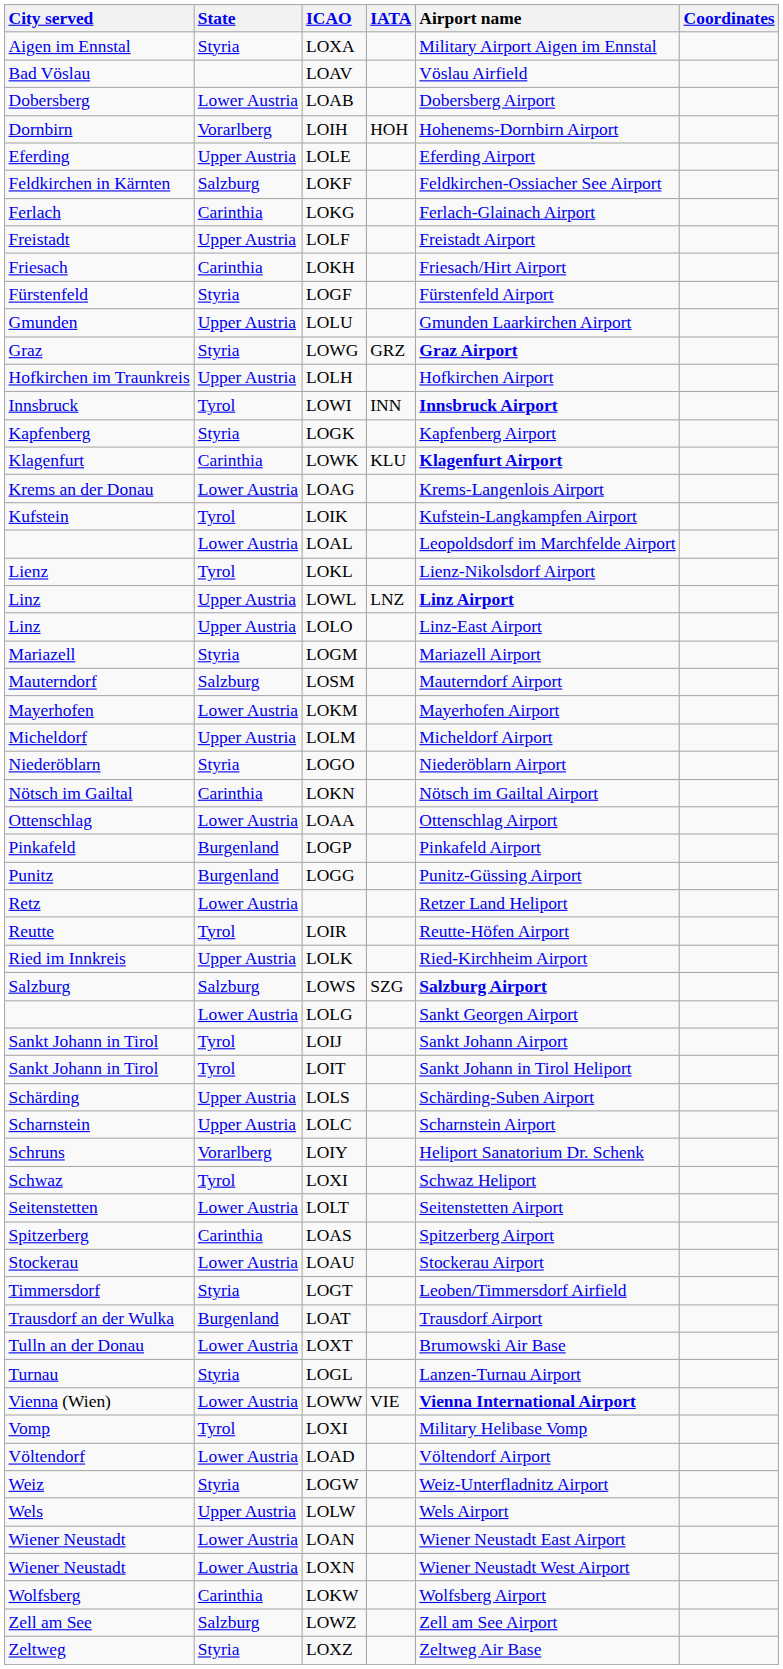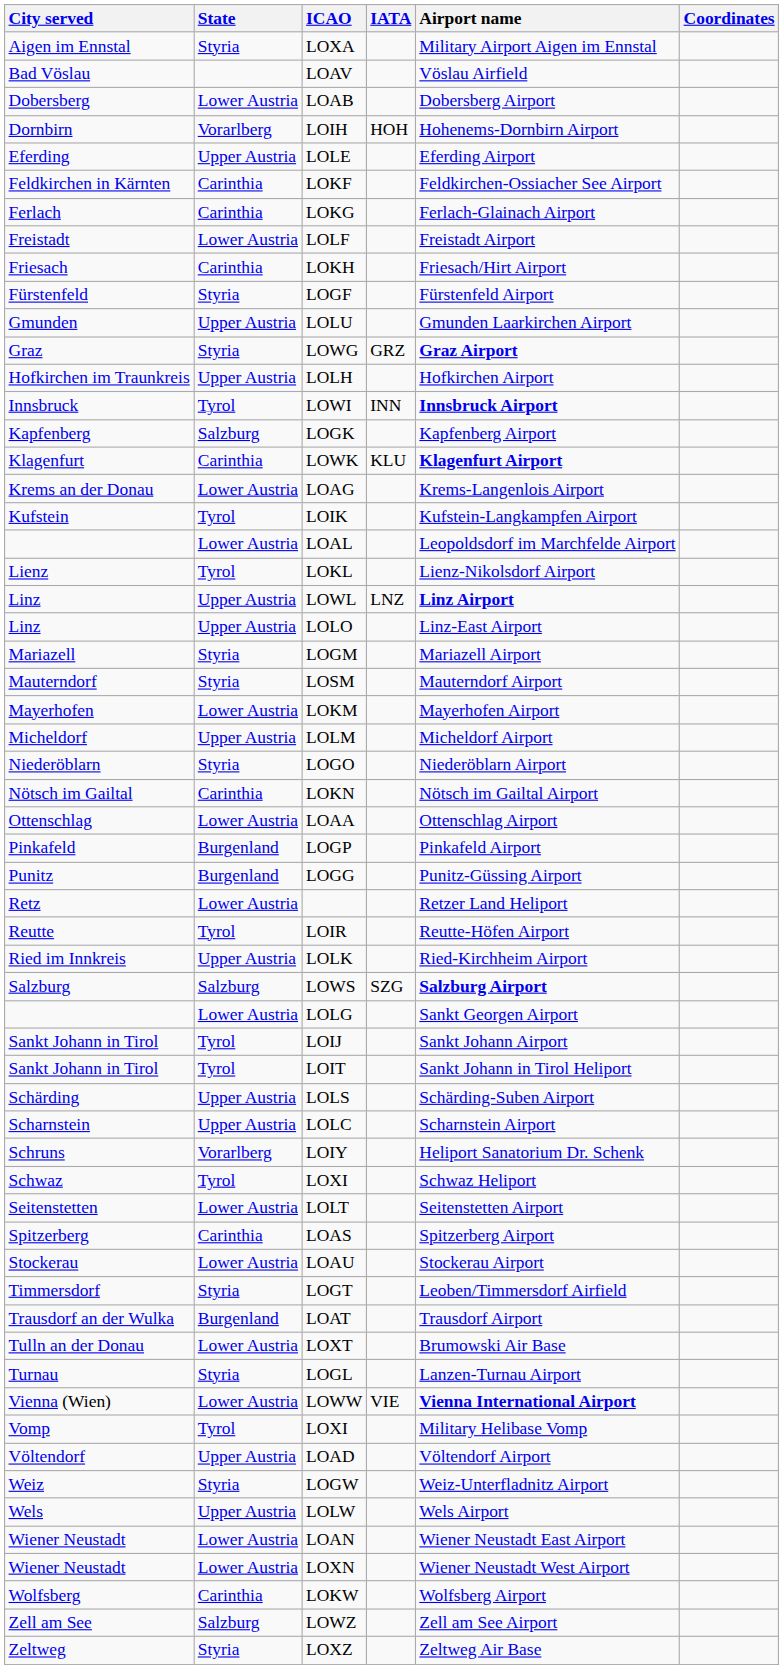LOKF | State: Salzburg -> Carinthia
LOLF | State: Upper Austria -> Lower Austria
LOGK | State: Styria -> Salzburg
LOSM | State: Salzburg -> Styria
LOAD | State: Lower Austria -> Upper Austria
